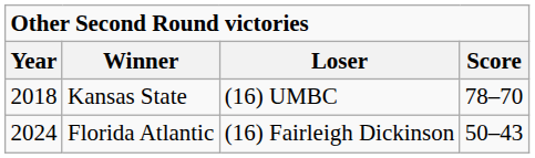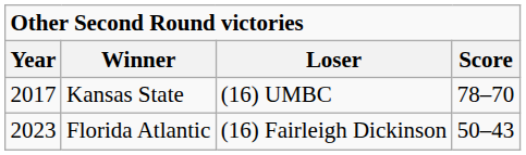Kansas State | Year: 2018 -> 2017
Florida Atlantic | Year: 2024 -> 2023
